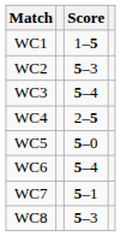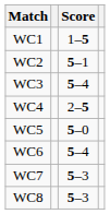WC2 | Score: 5–3 -> 5–1
WC7 | Score: 5–1 -> 5–3
